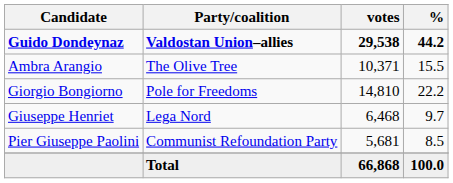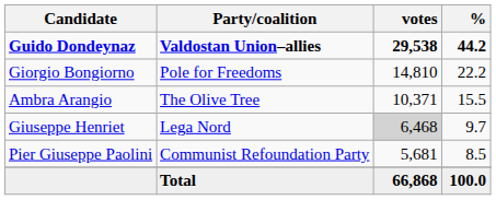rows swapped: Giorgio Bongiorno <-> Ambra Arangio
Giuseppe Henriet | votes: no background -> lightgrey background
